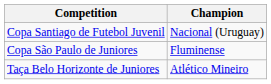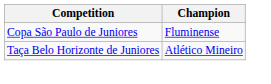- row: Copa Santiago de Futebol Juvenil | Nacional (Uruguay)
